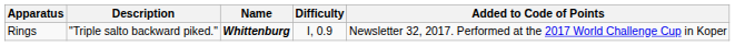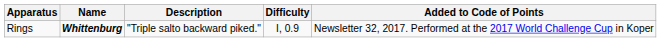columns swapped: Name <-> Description
